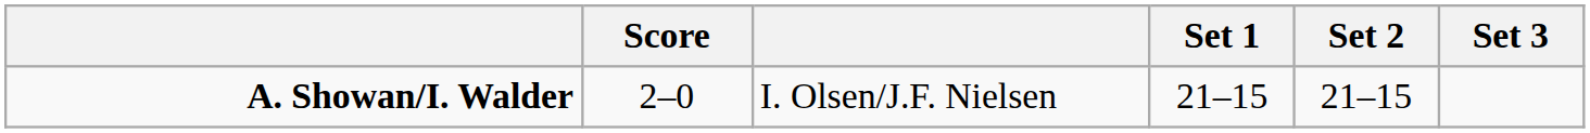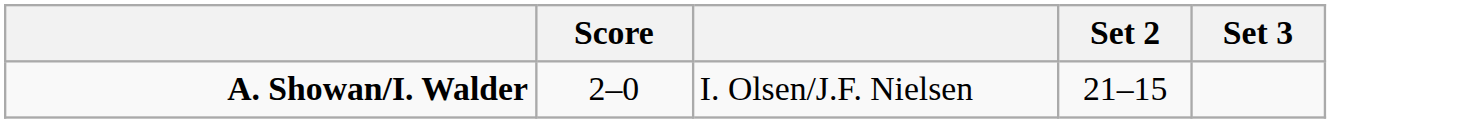- column: Set 1 | 21–15
